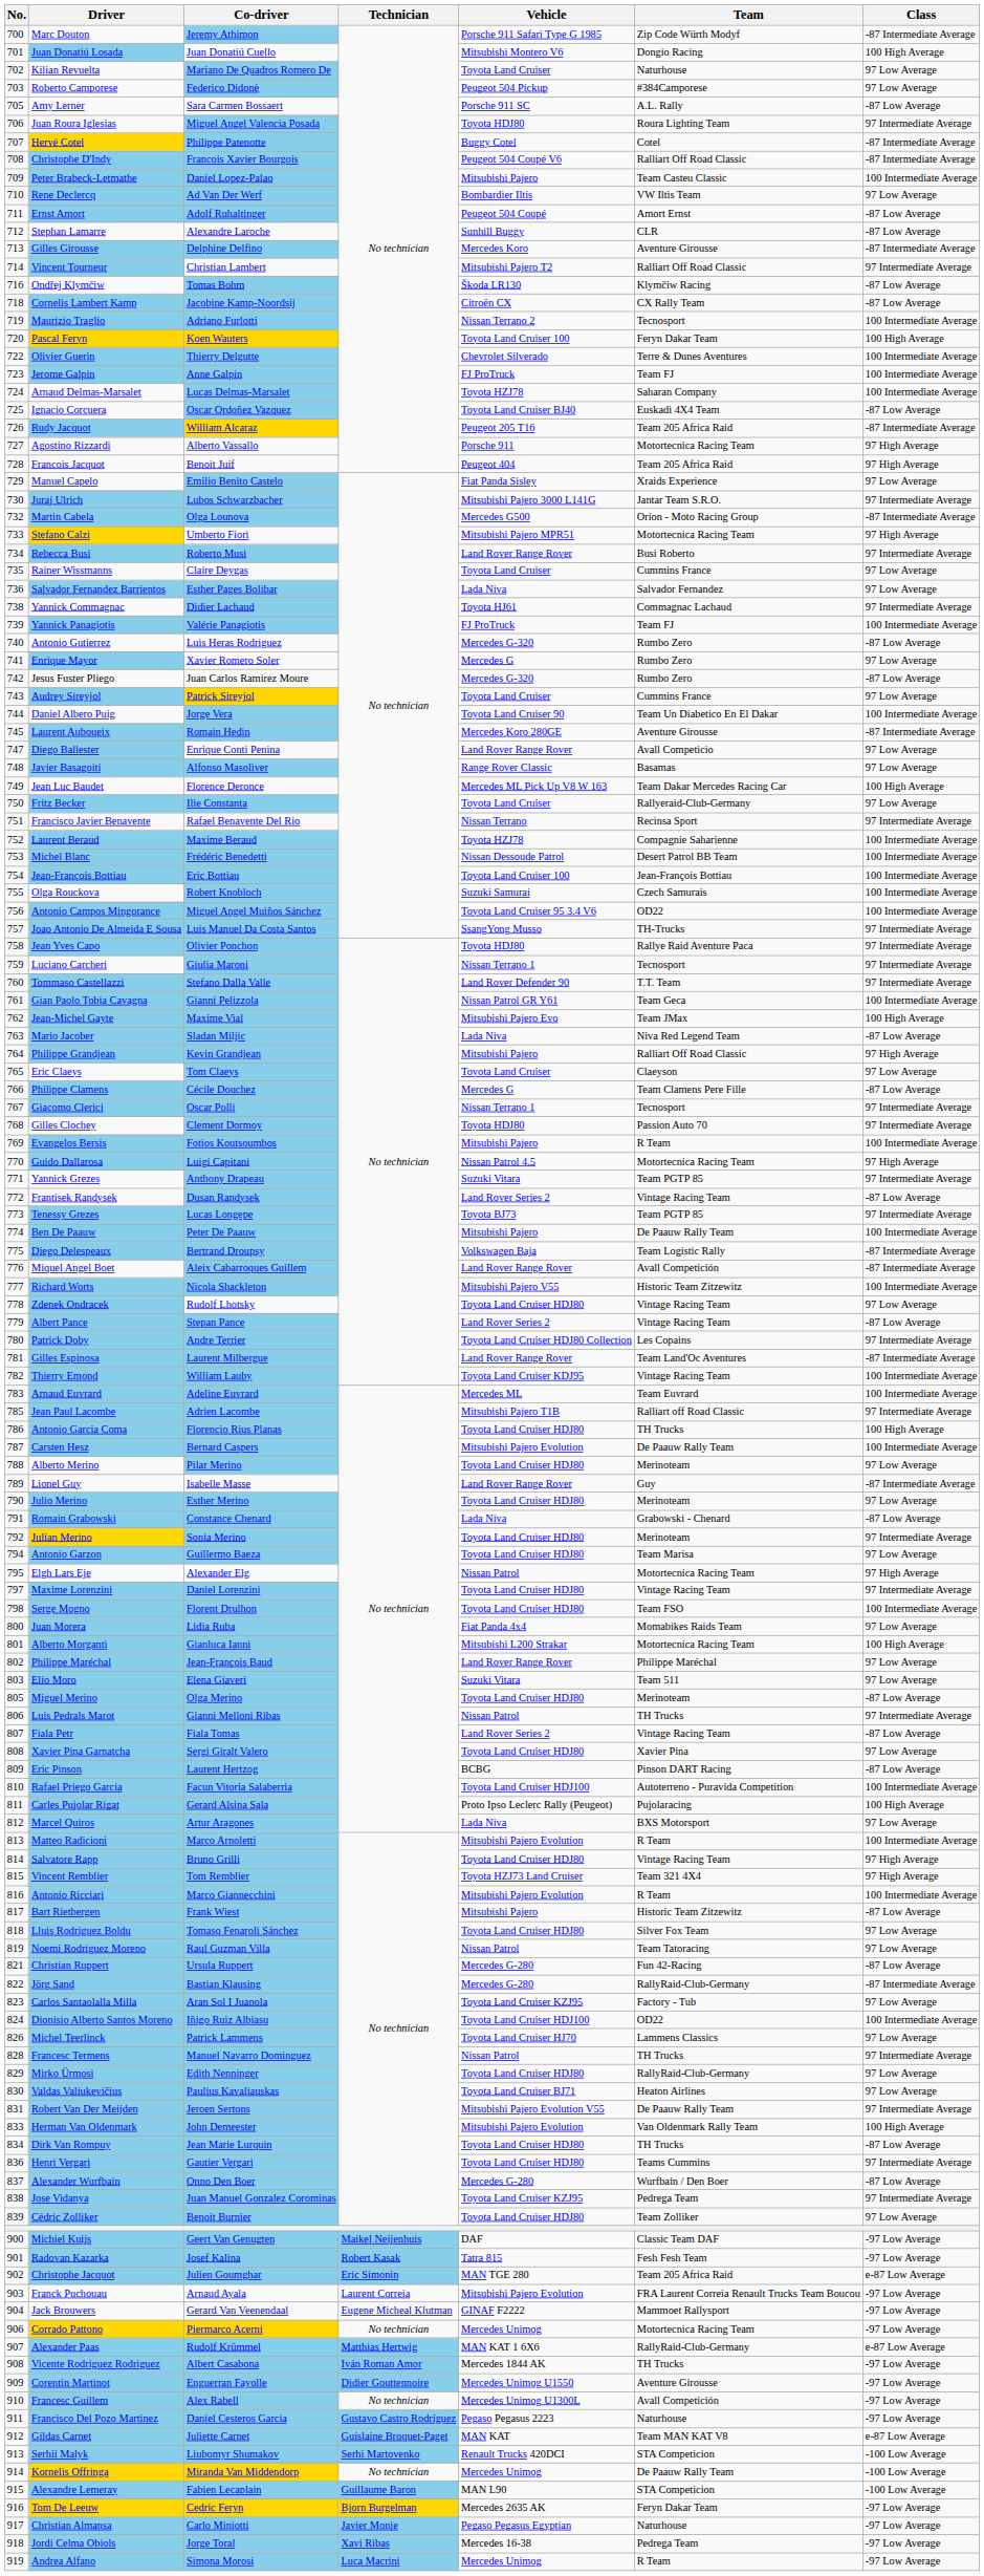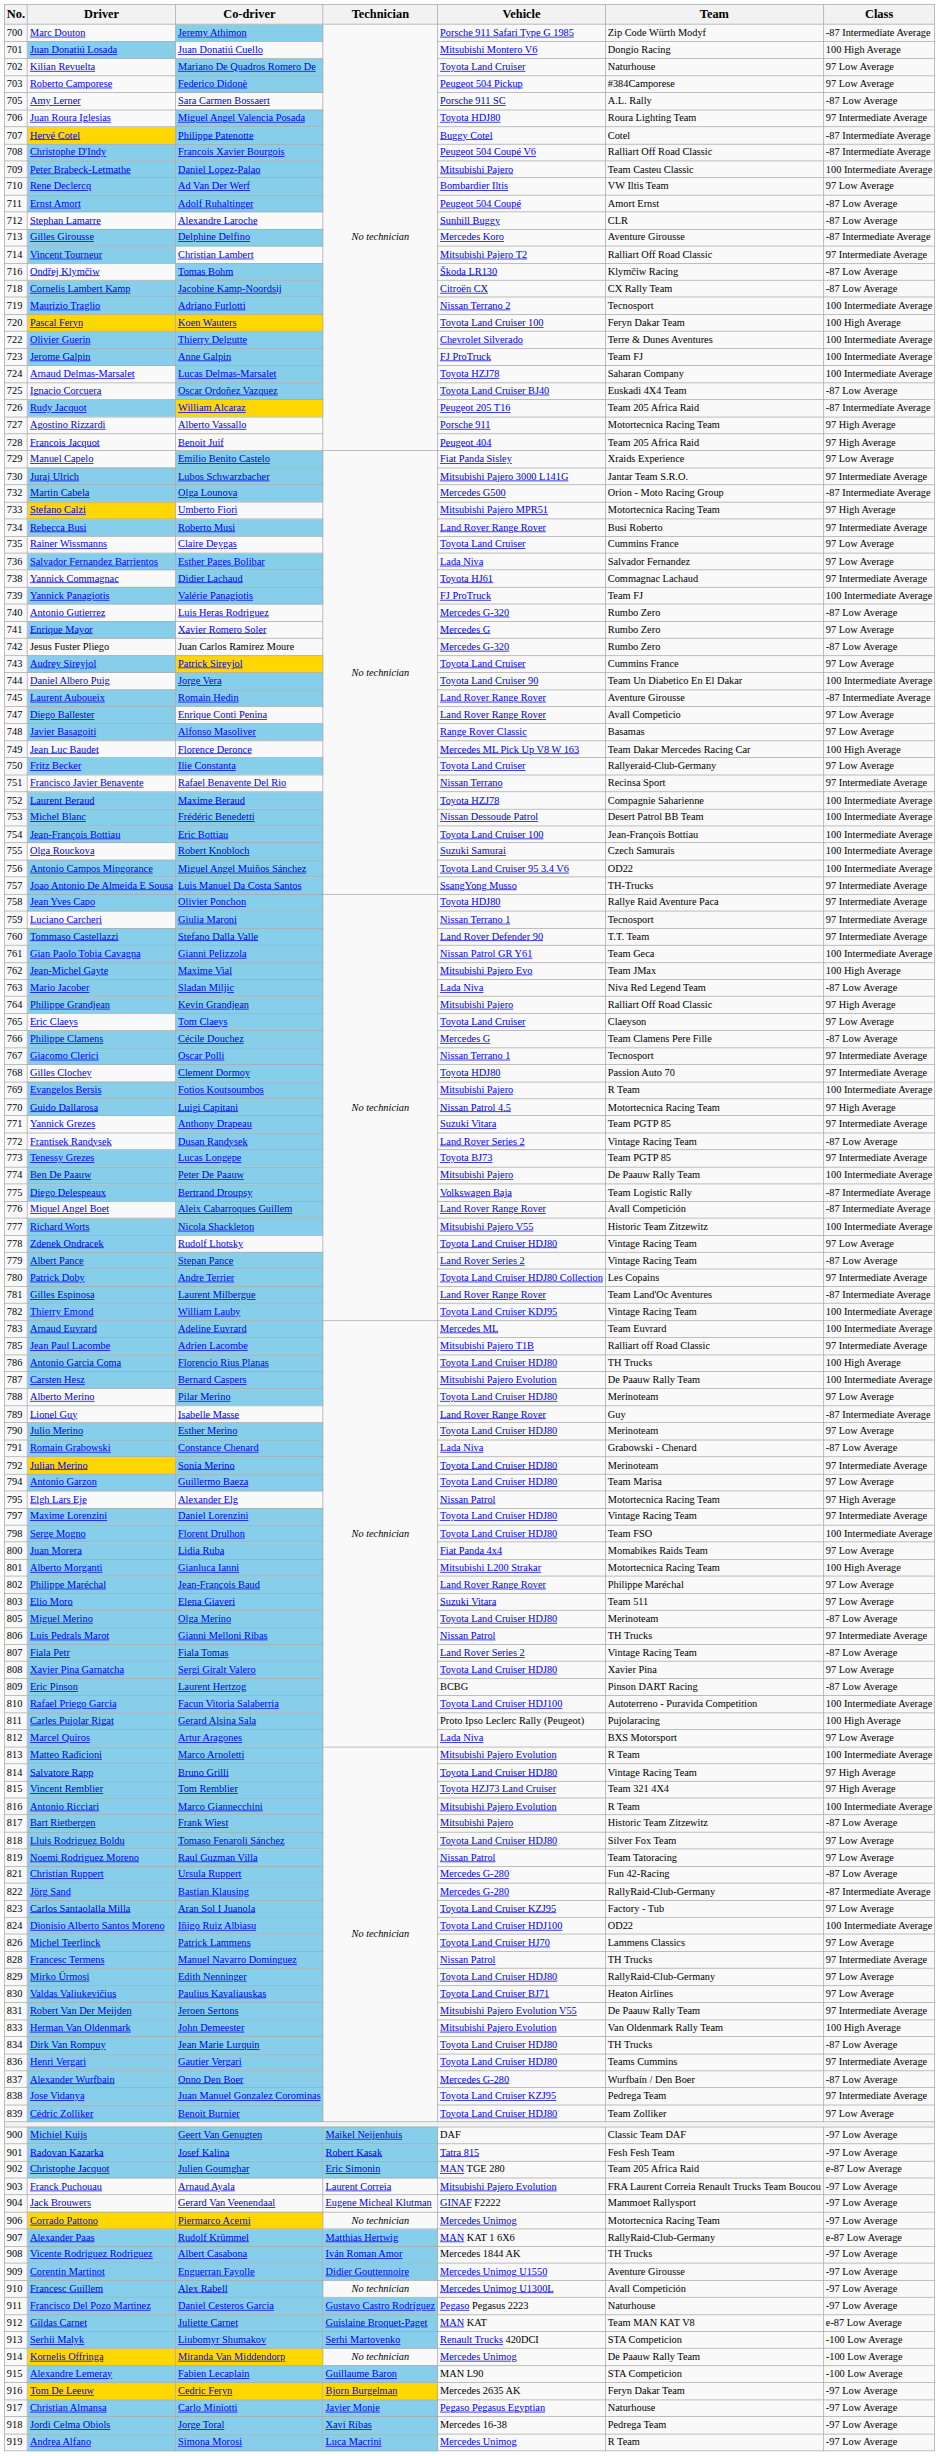Laurent Auboueix | Vehicle: Mercedes Koro 280GE -> Land Rover Range Rover
